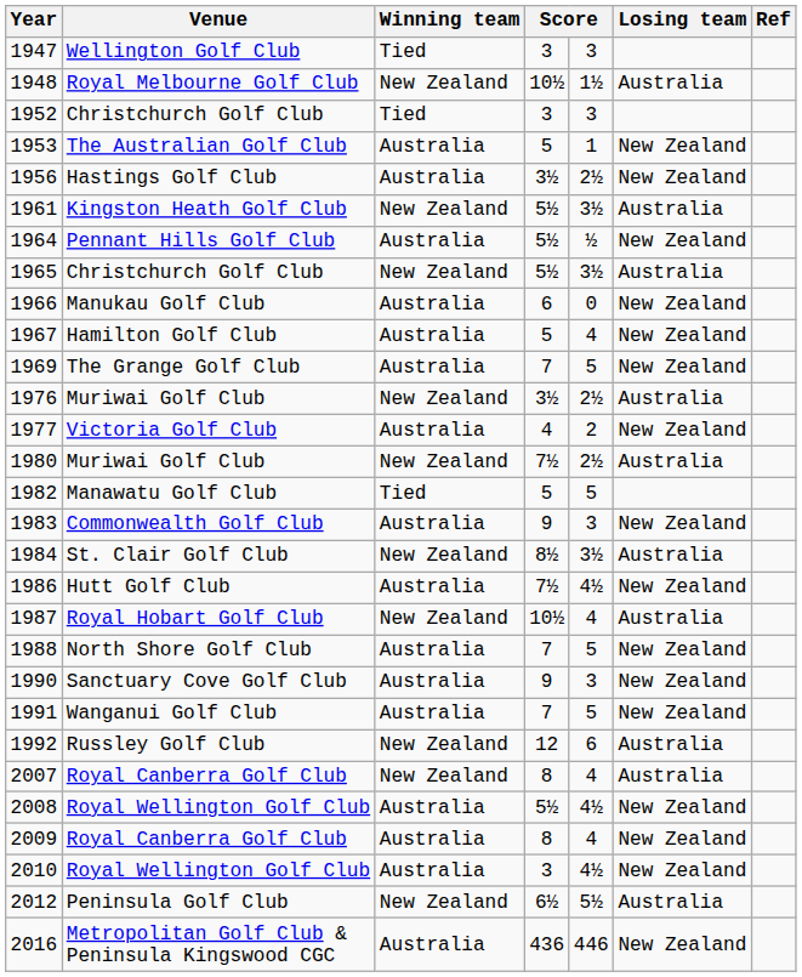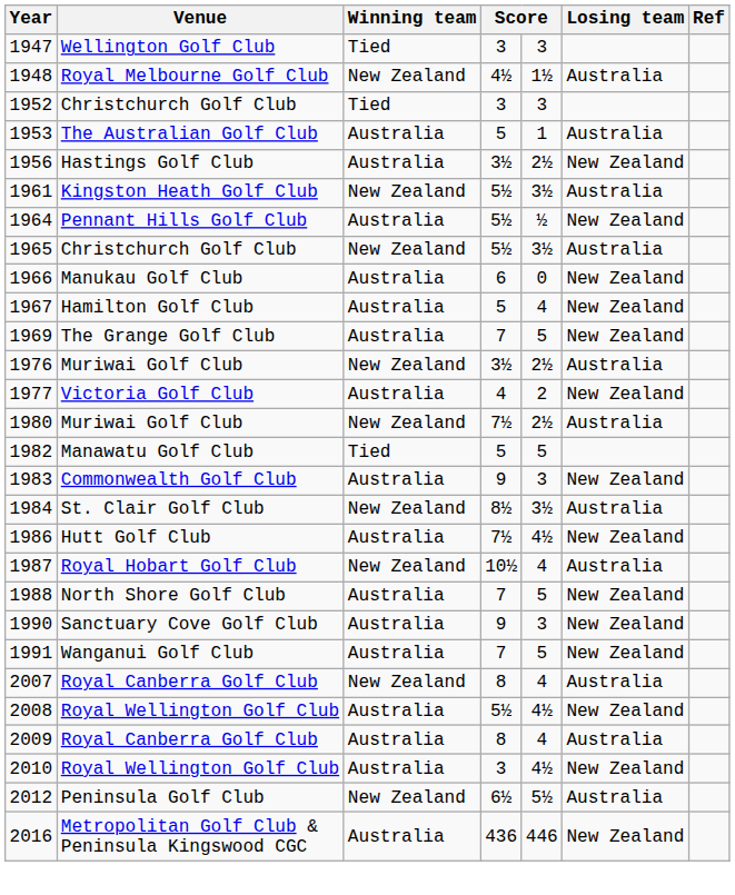1948 | column 4: 10½ -> 4½
1953 | Losing team: New Zealand -> Australia
- row: 1992 | Russley Golf Club | New Zealand | 12 | 6 | Australia
2009 | Losing team: New Zealand -> Australia
